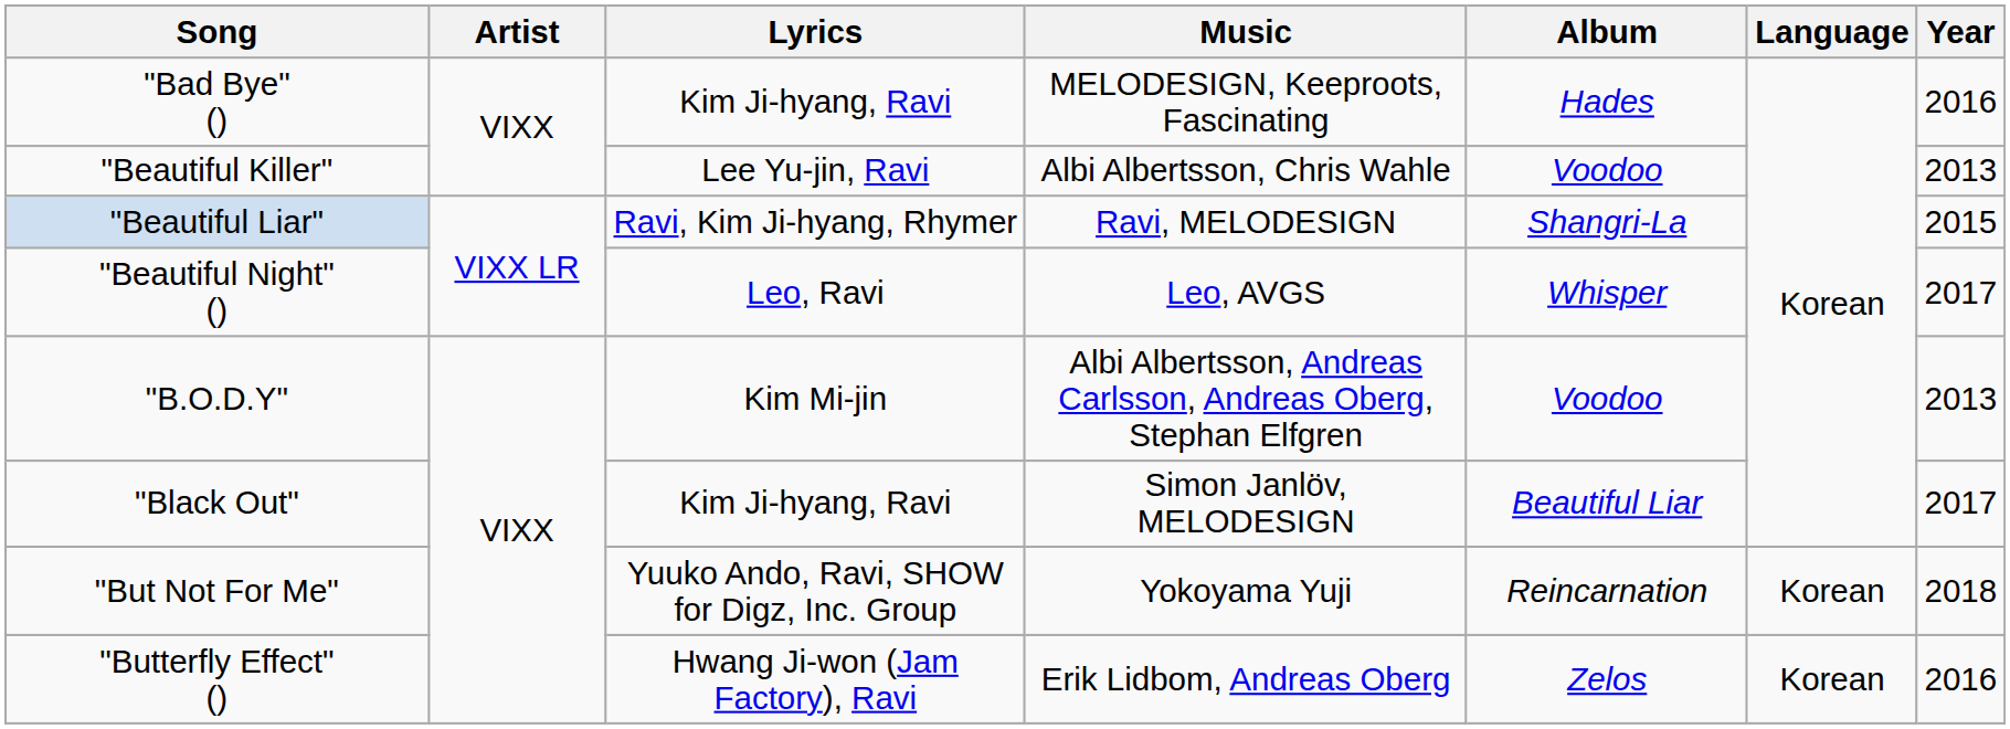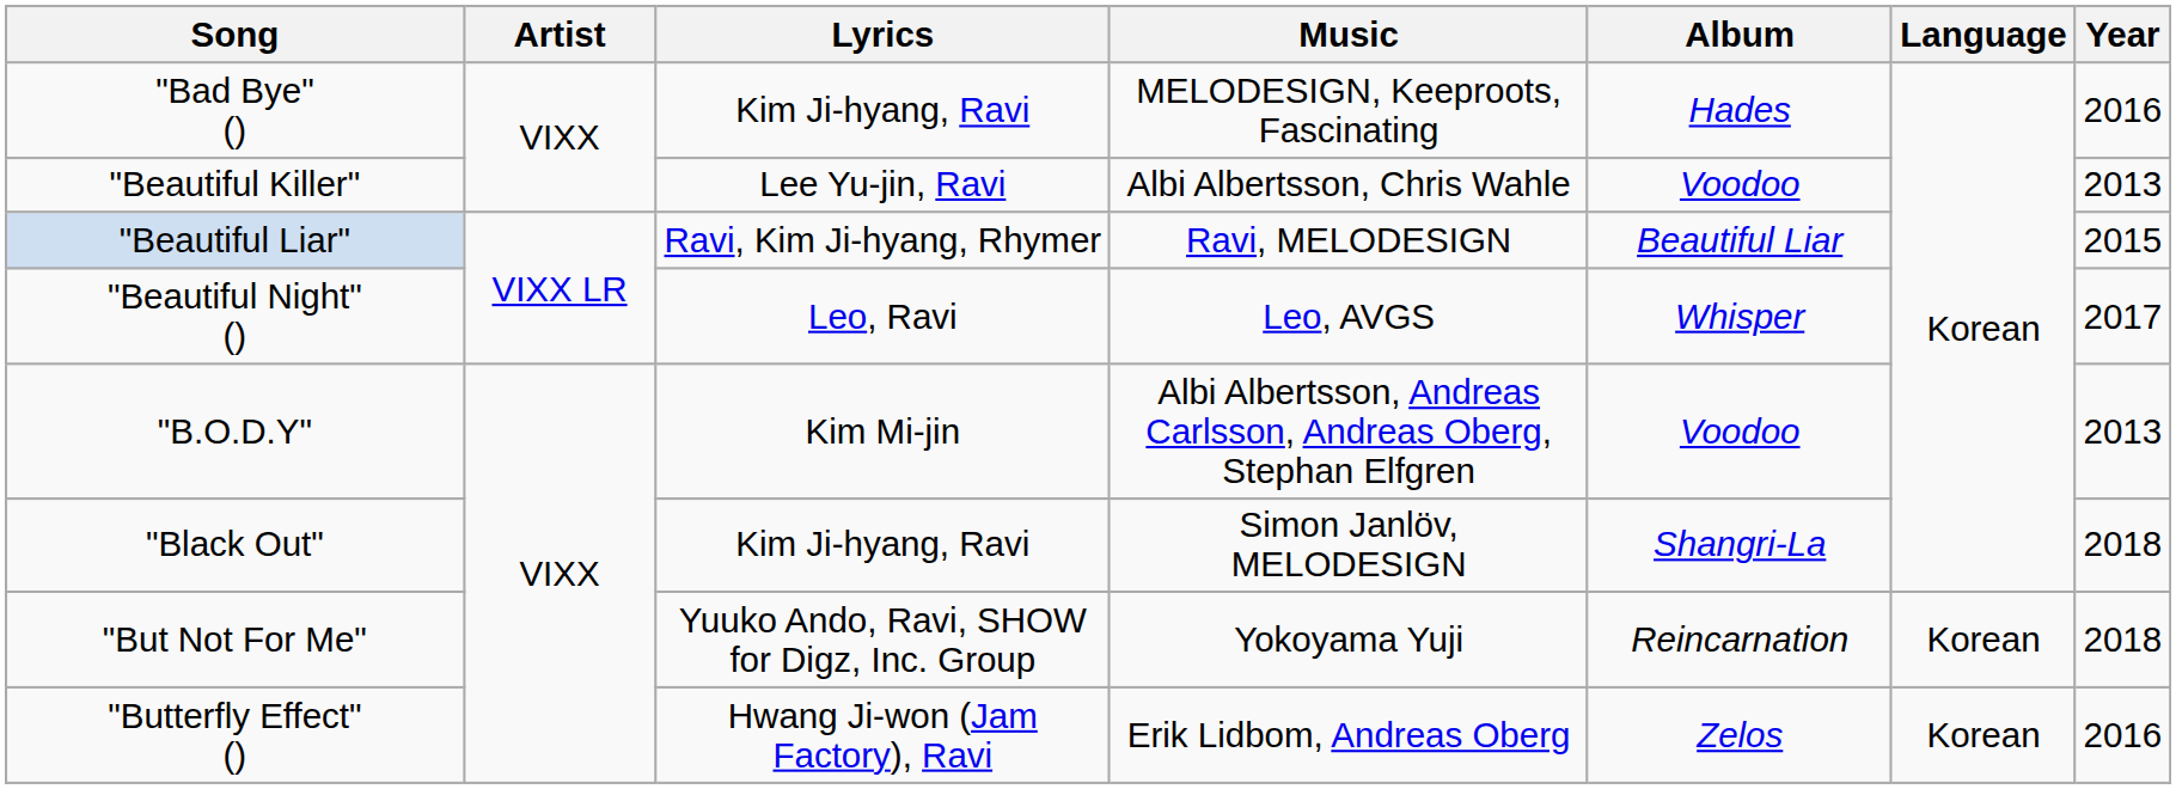"Beautiful Liar" | Album: Shangri-La -> Beautiful Liar
"Black Out" | Album: Beautiful Liar -> Shangri-La
"Black Out" | Year: 2017 -> 2018
